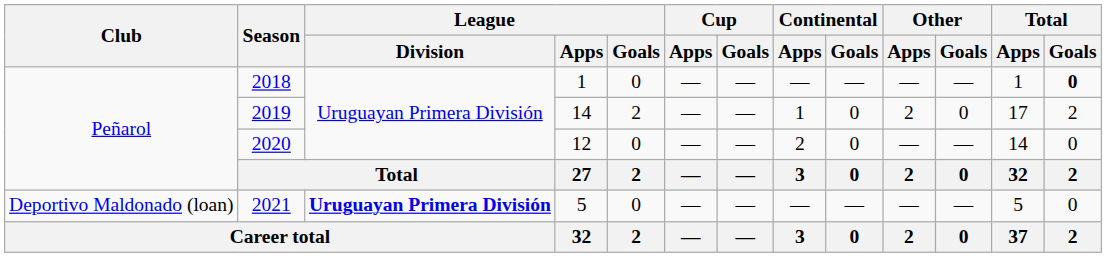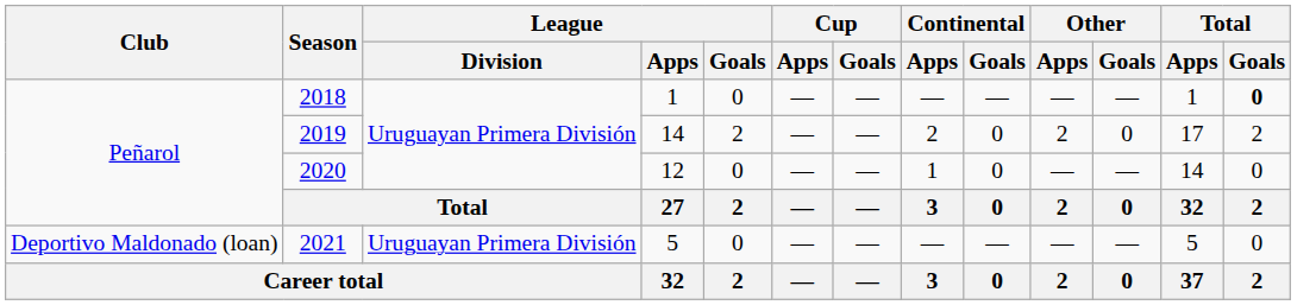2019 | Continental / Apps: 1 -> 2
2020 | Continental / Apps: 2 -> 1
2021 | League / Division: bold -> normal
